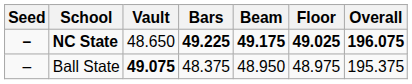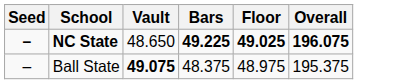- column: Beam | 49.175 | 48.950
